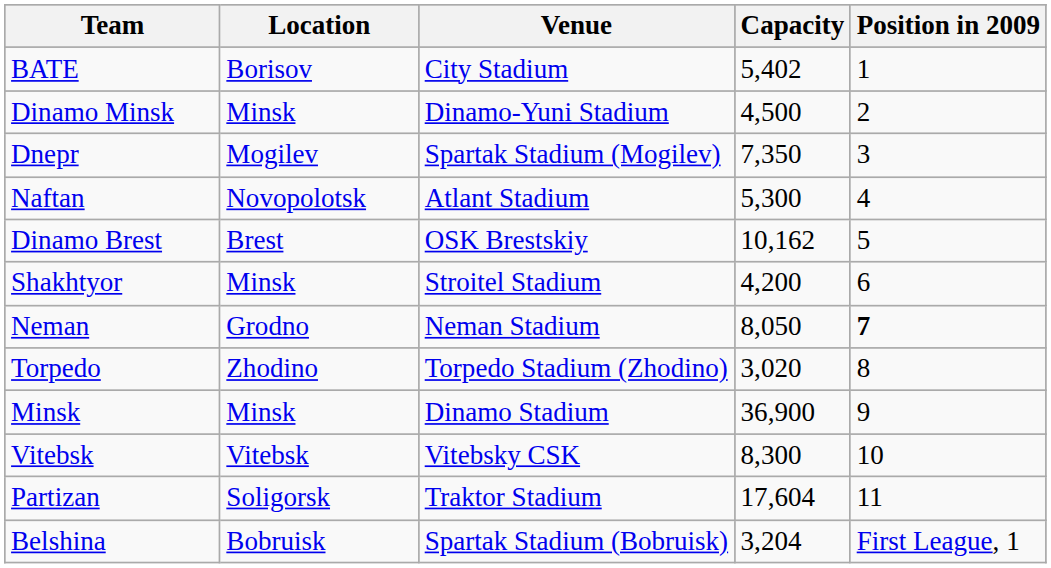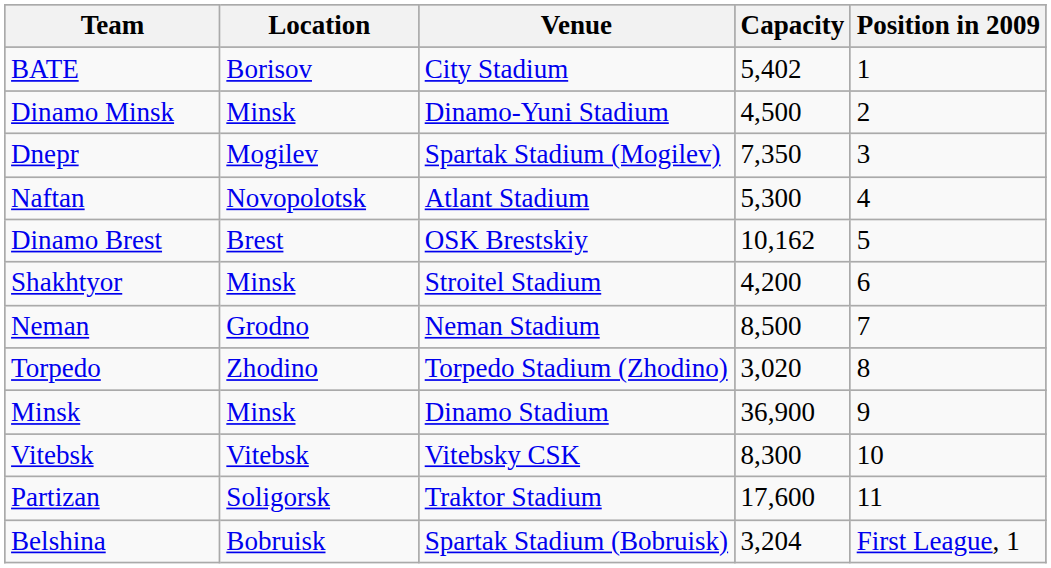Neman | Capacity: 8,050 -> 8,500
Neman | Position in 2009: bold -> normal
Partizan | Capacity: 17,604 -> 17,600
